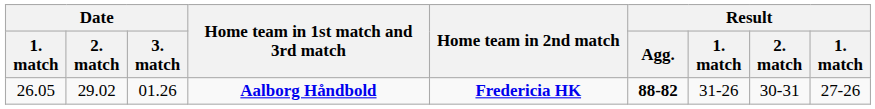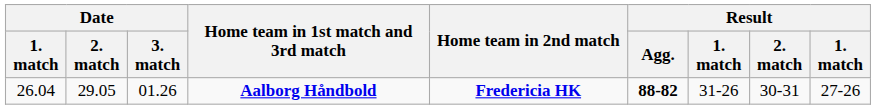Aalborg Håndbold | Date / 1. match: 26.05 -> 26.04
Aalborg Håndbold | Date / 2. match: 29.02 -> 29.05
